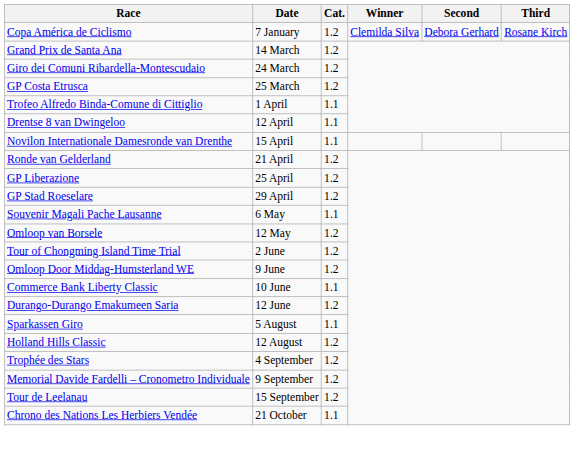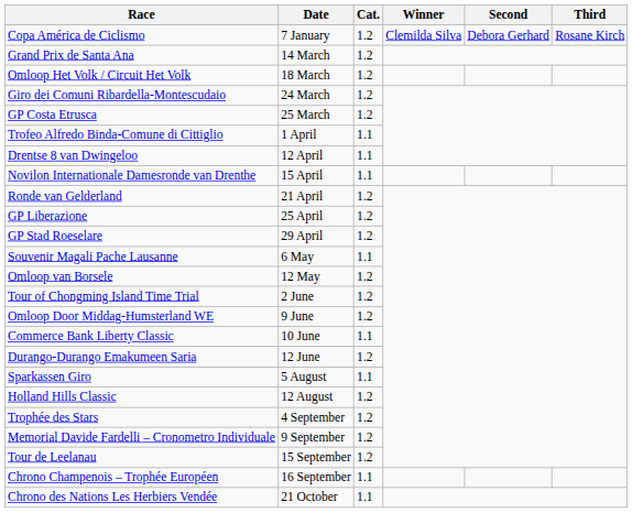+ row: Omloop Het Volk / Circuit Het Volk | 18 March | 1.2
+ row: Chrono Champenois – Trophée Européen | 16 September | 1.1
